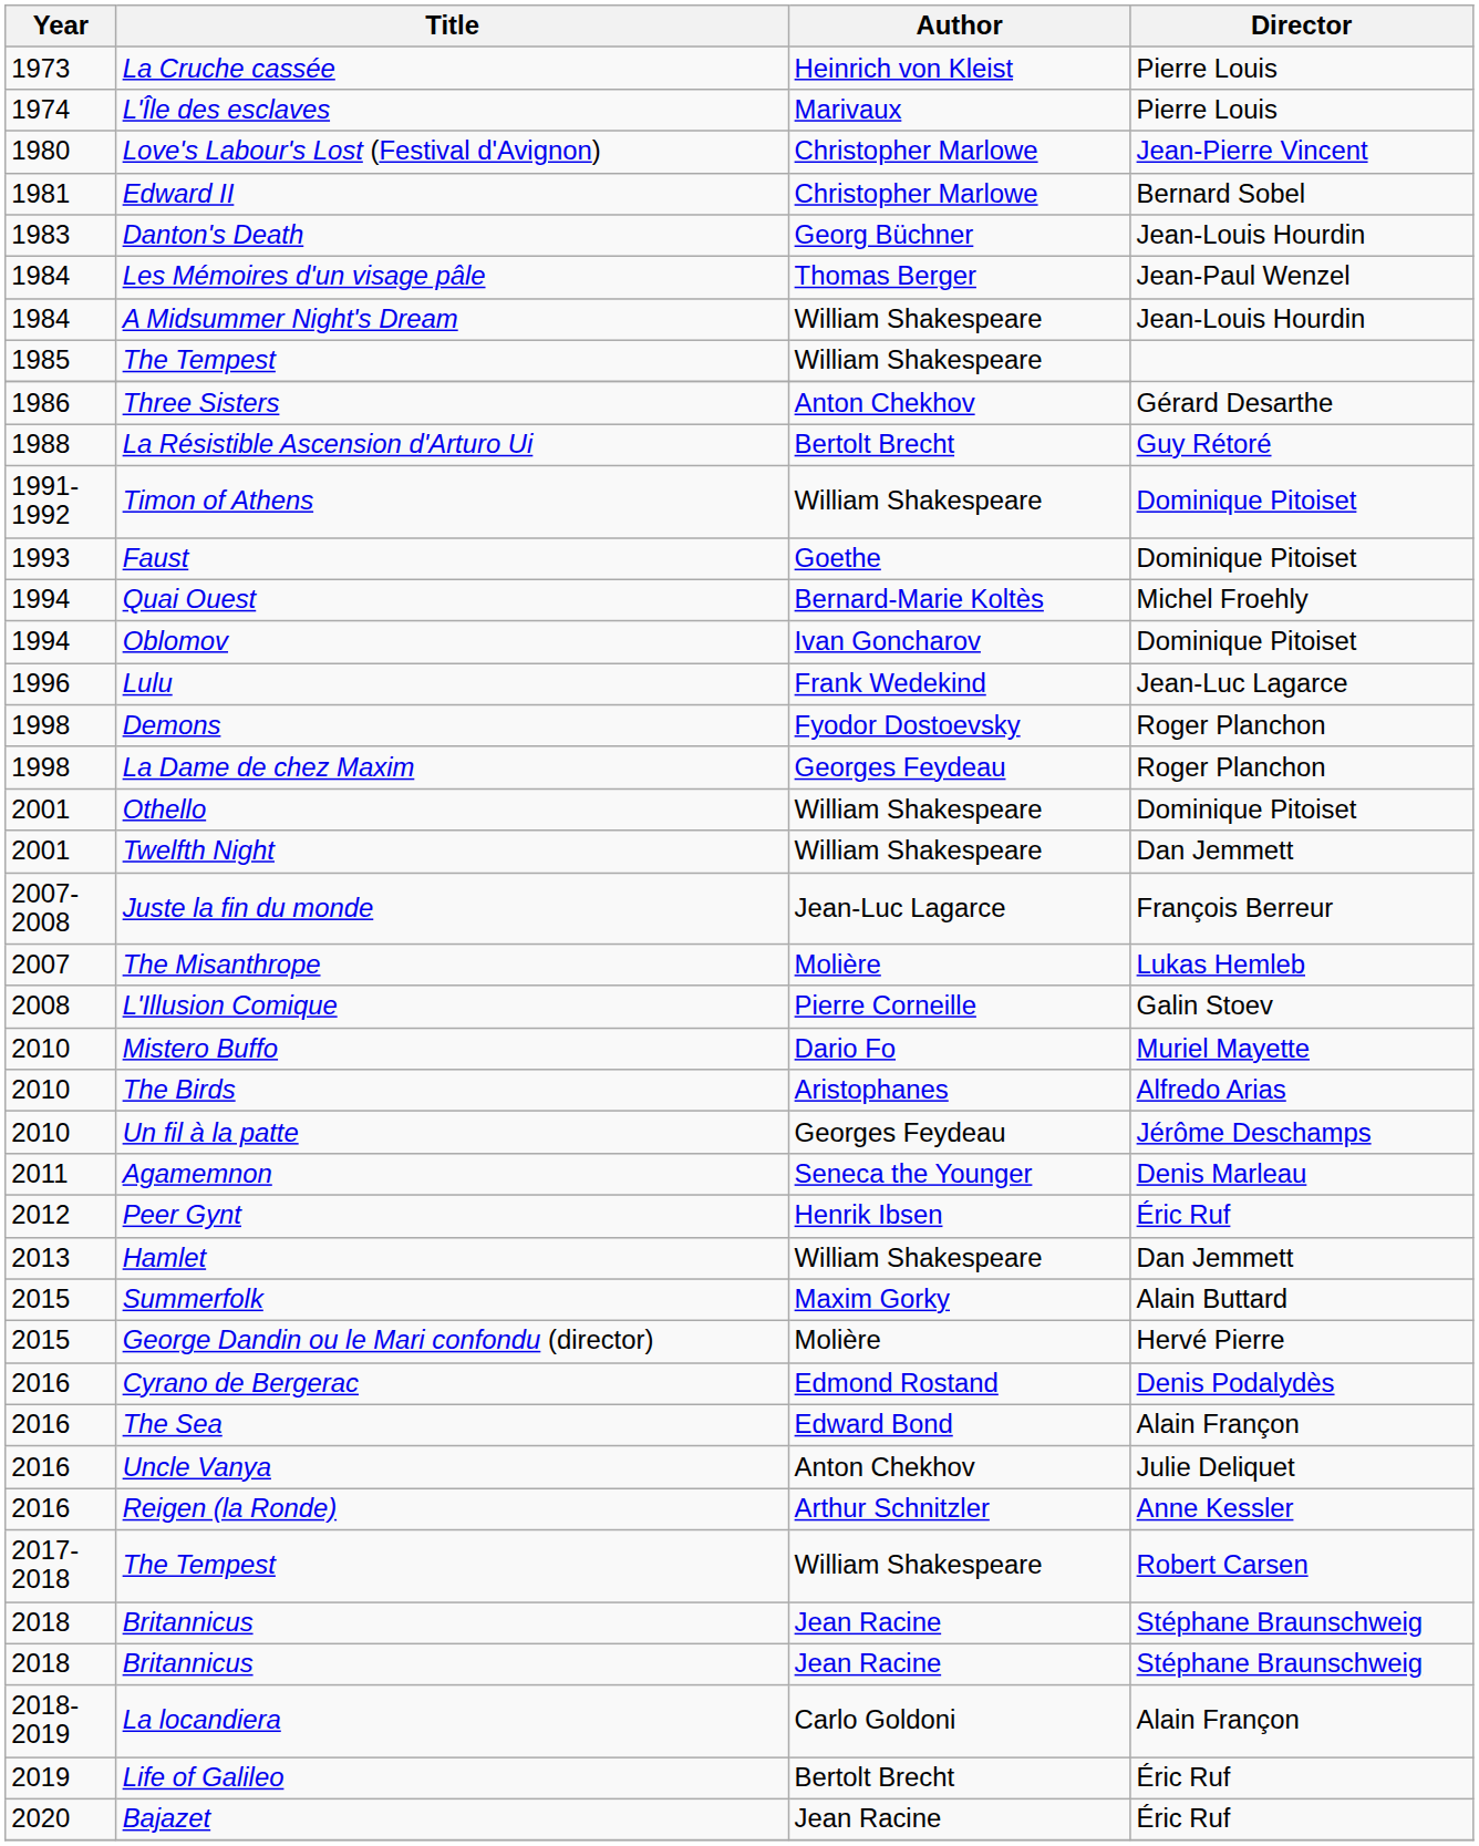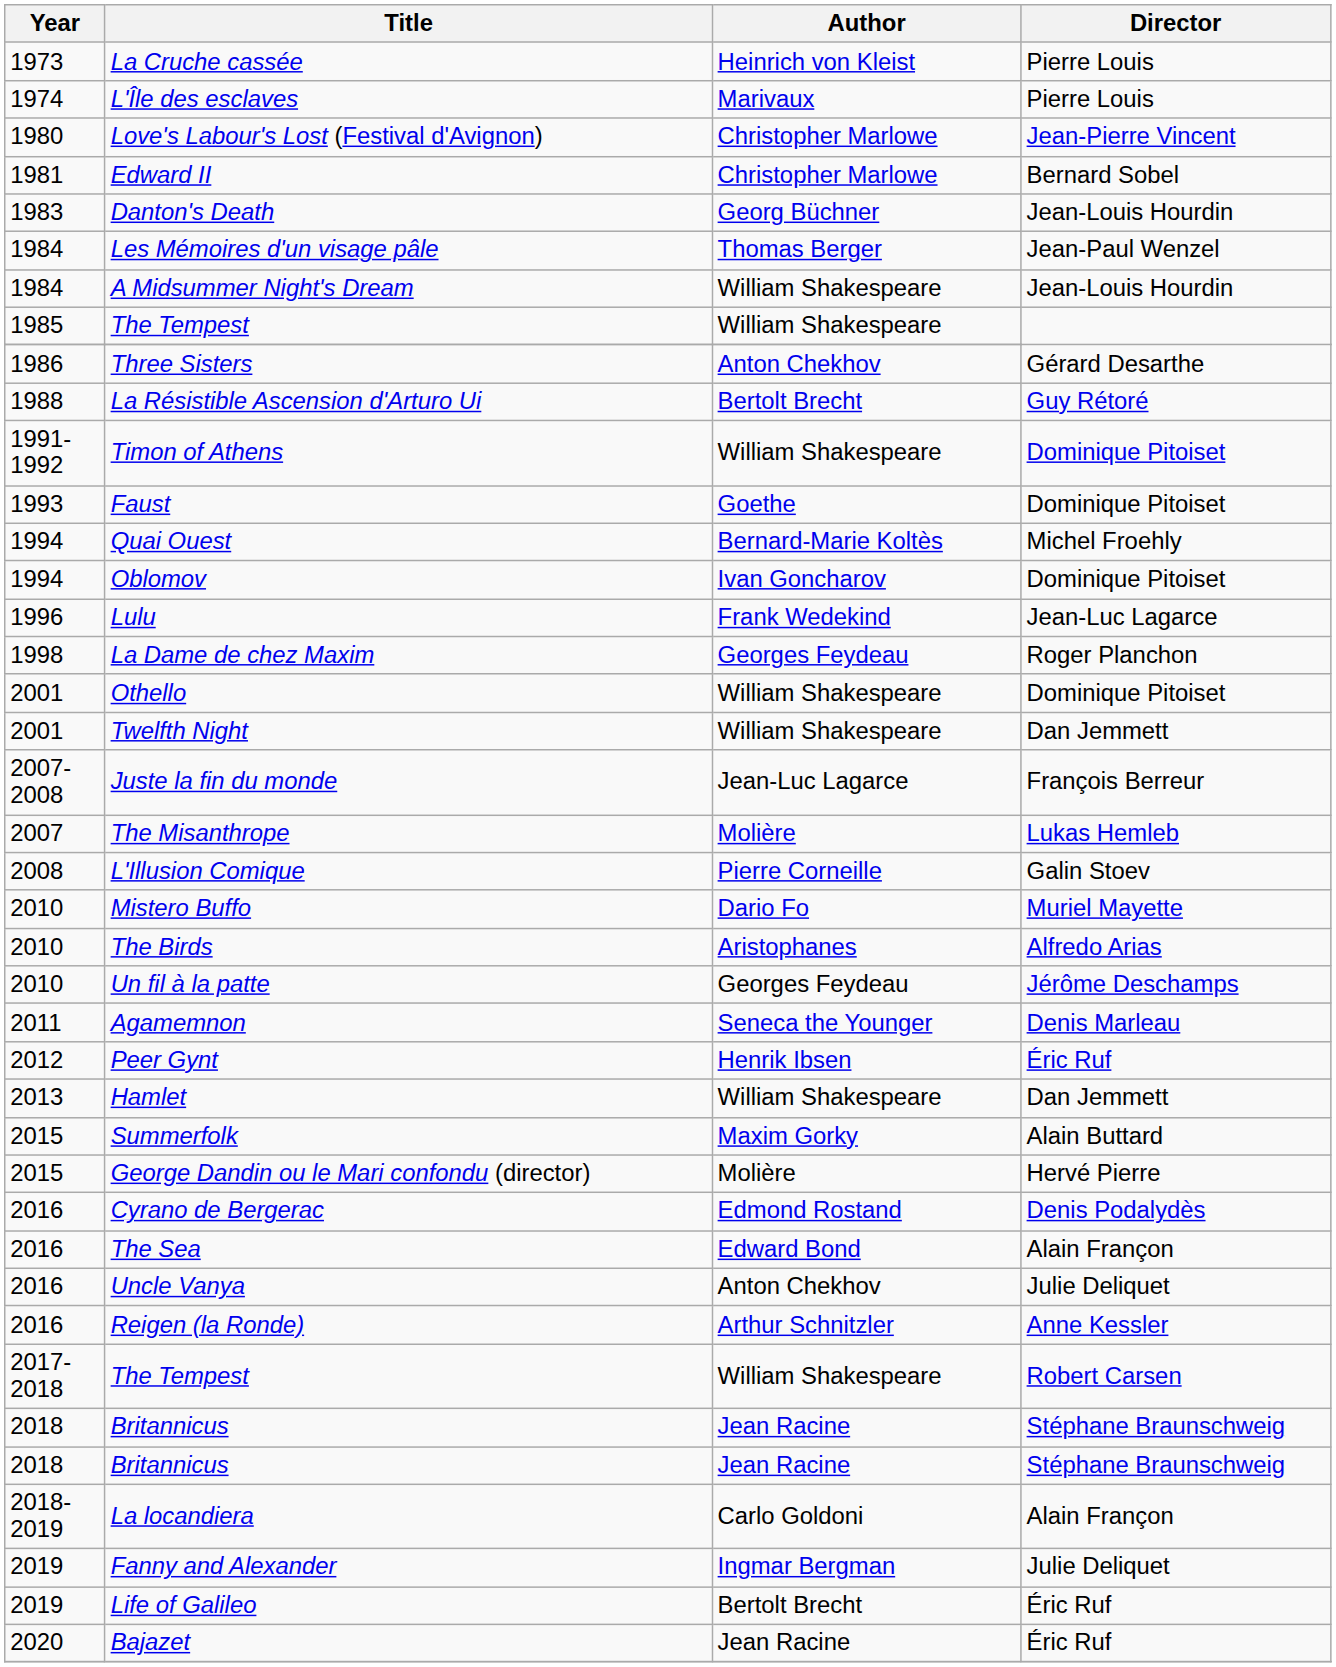- row: 1998 | Demons | Fyodor Dostoevsky | Roger Planchon
+ row: 2019 | Fanny and Alexander | Ingmar Bergman | Julie Deliquet
